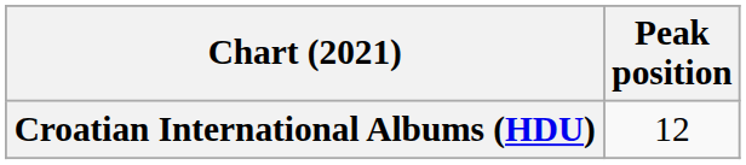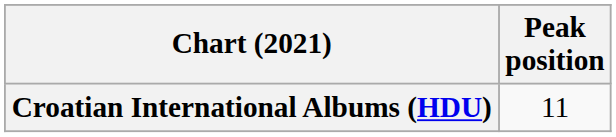Croatian International Albums (HDU) | Peak position: 12 -> 11
